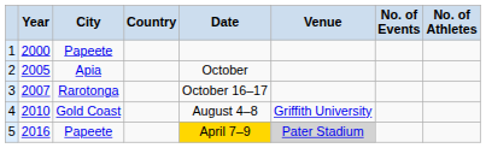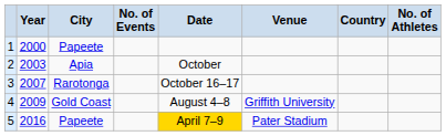columns swapped: Country <-> No. of Events
2 | Year: 2005 -> 2003
4 | Year: 2010 -> 2009
5 | Venue: lightgrey background -> no background
